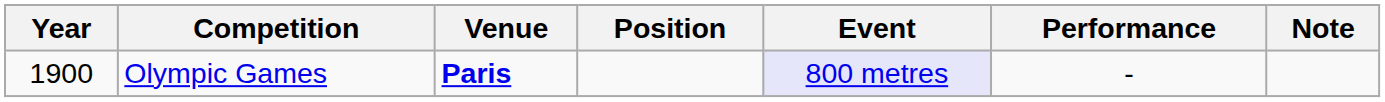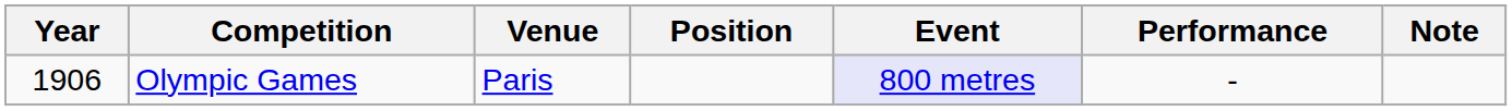Olympic Games | Year: 1900 -> 1906
Olympic Games | Venue: bold -> normal
